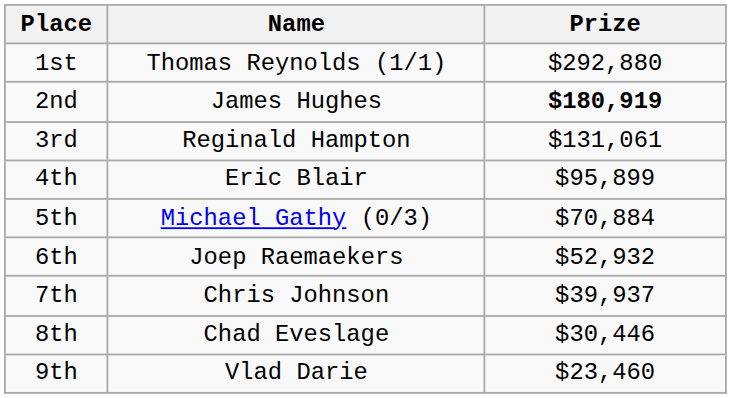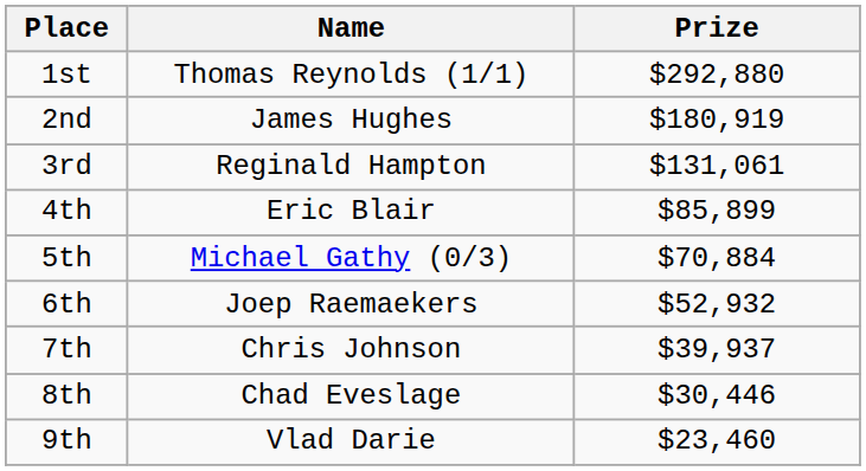2nd | Prize: bold -> normal
4th | Prize: $95,899 -> $85,899
